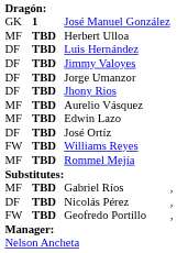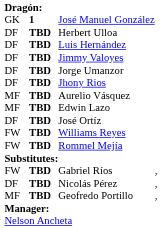Herbert Ulloa | column 1: MF -> DF
Rommel Mejía | column 1: MF -> FW
Gabriel Ríos | column 1: MF -> FW
Geofredo Portillo | column 1: FW -> MF
